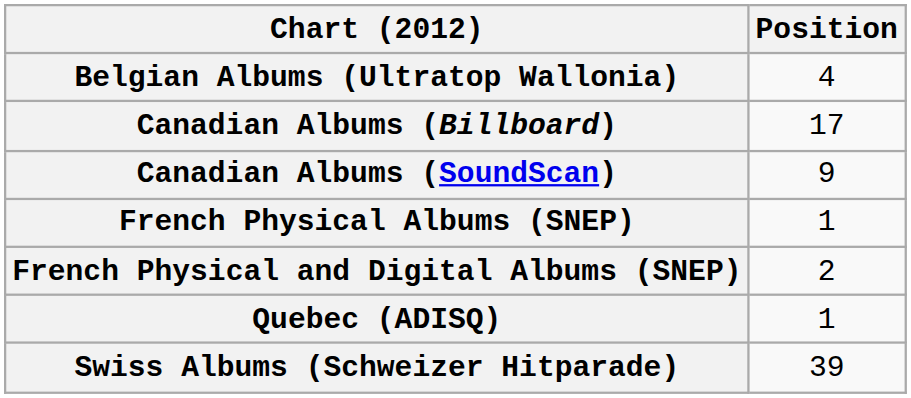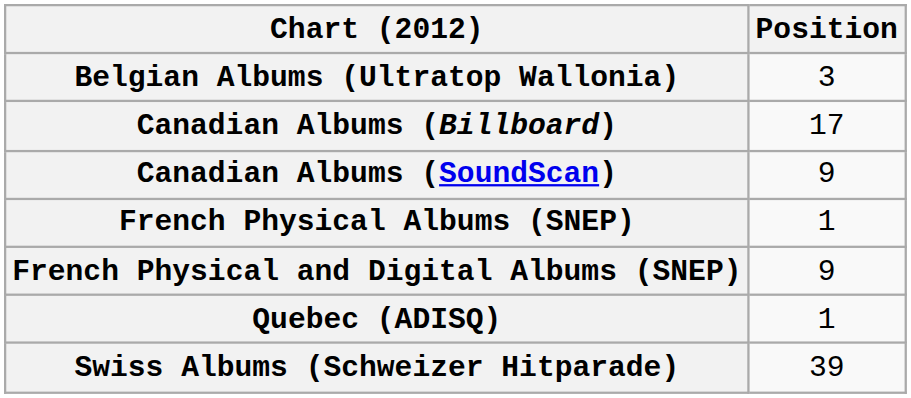Belgian Albums (Ultratop Wallonia) | Position: 4 -> 3
French Physical and Digital Albums (SNEP) | Position: 2 -> 9
